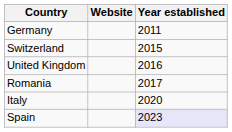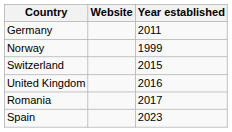+ row: Norway | 1999
- row: Italy | 2020
Spain | Year established: lavender background -> no background
